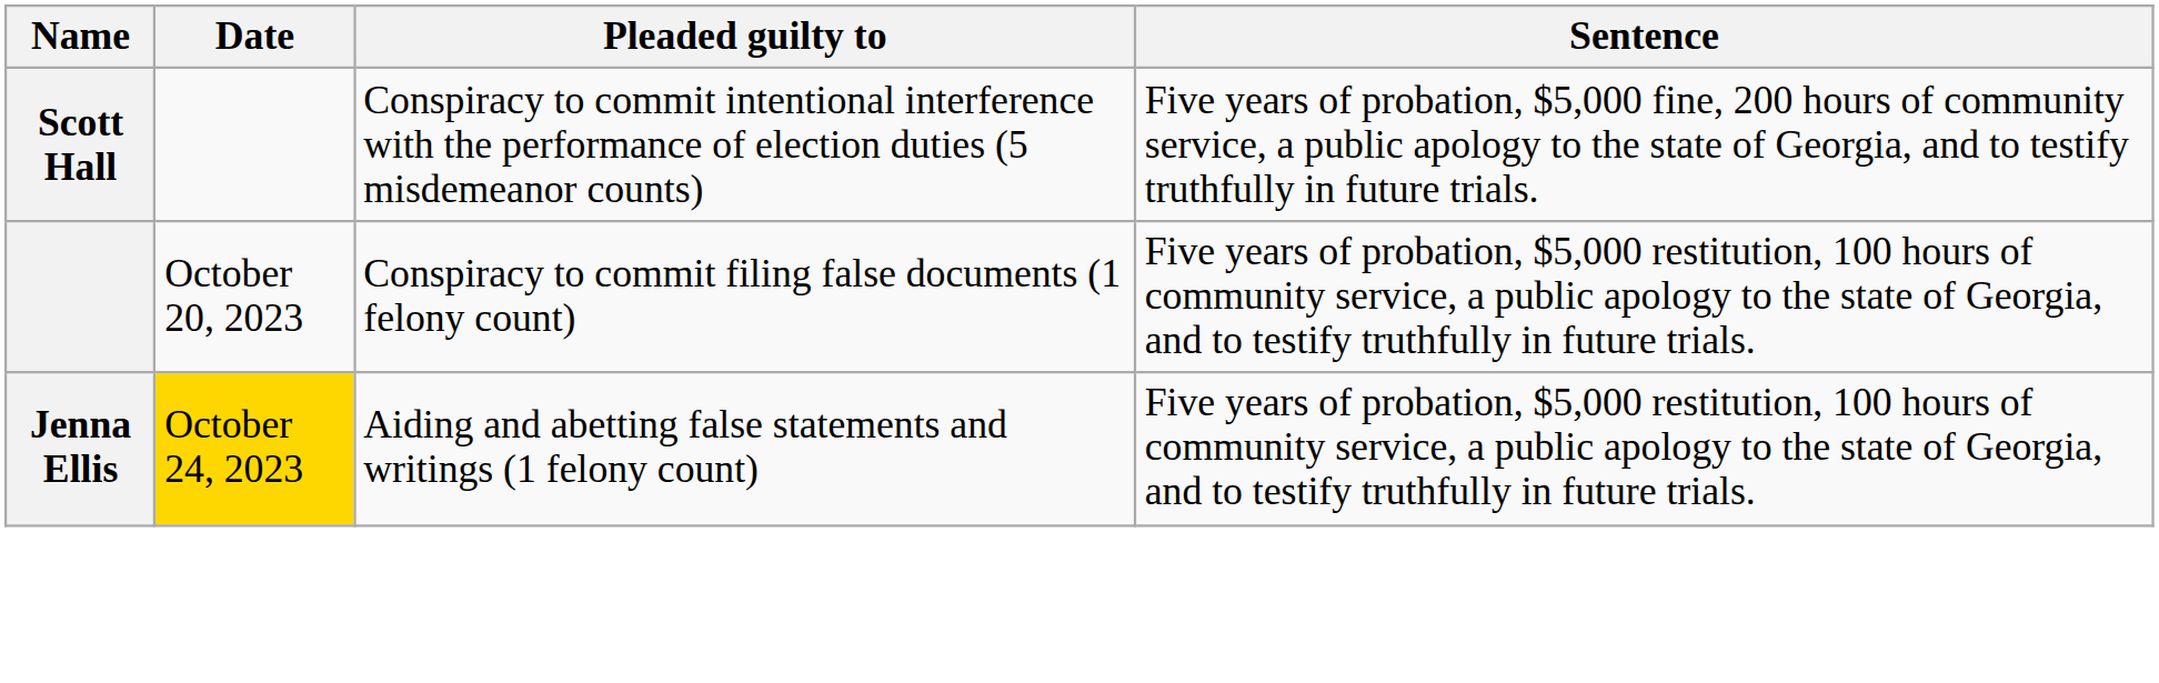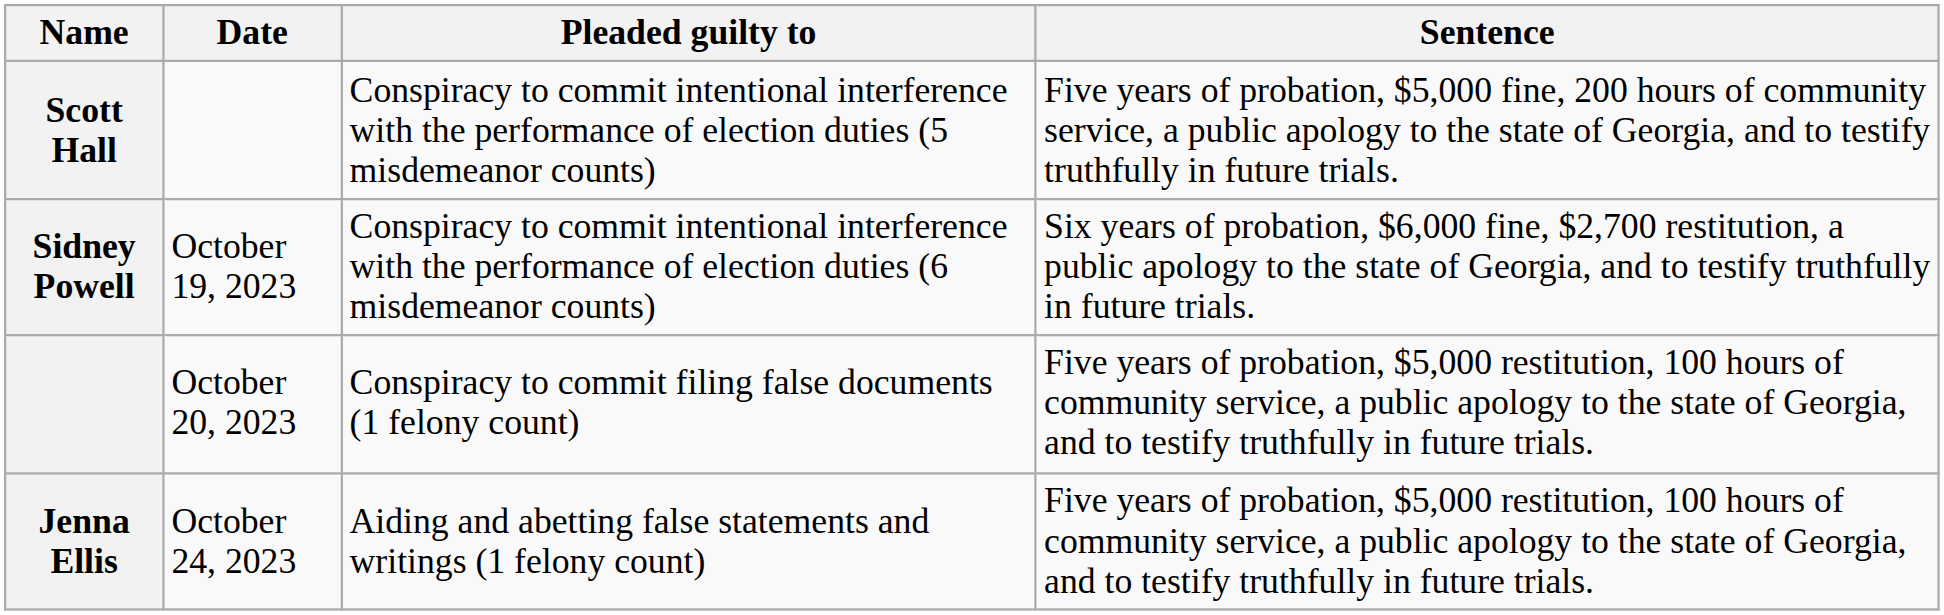+ row: Sidney Powell | October 19, 2023 | Conspiracy to commit intentional interference with the performance of election duties (6 misdemeanor counts) | Six years of probation, $6,000 fine, $2,700 restitution, a public apology to the state of Georgia, and to testify truthfully in future trials.
Jenna Ellis | Date: gold background -> no background
